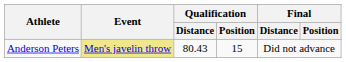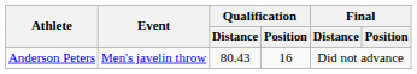Anderson Peters | Event: khaki background -> no background
Anderson Peters | Qualification / Position: 15 -> 16
